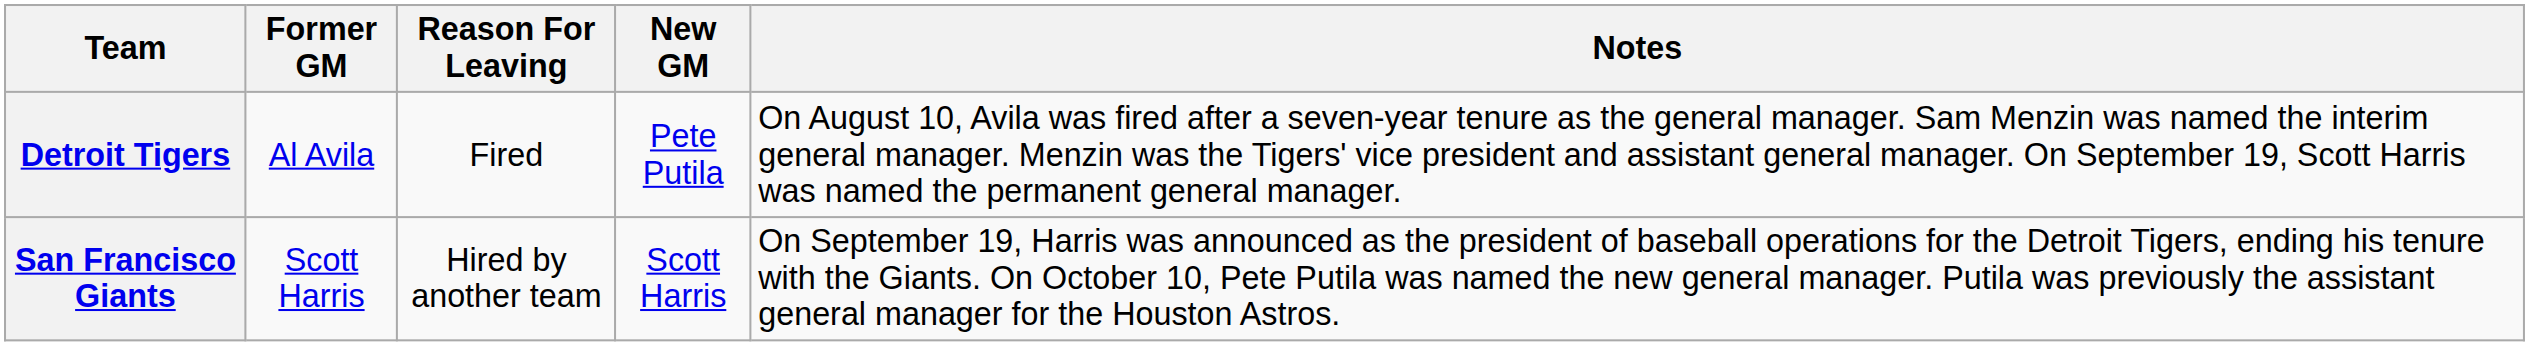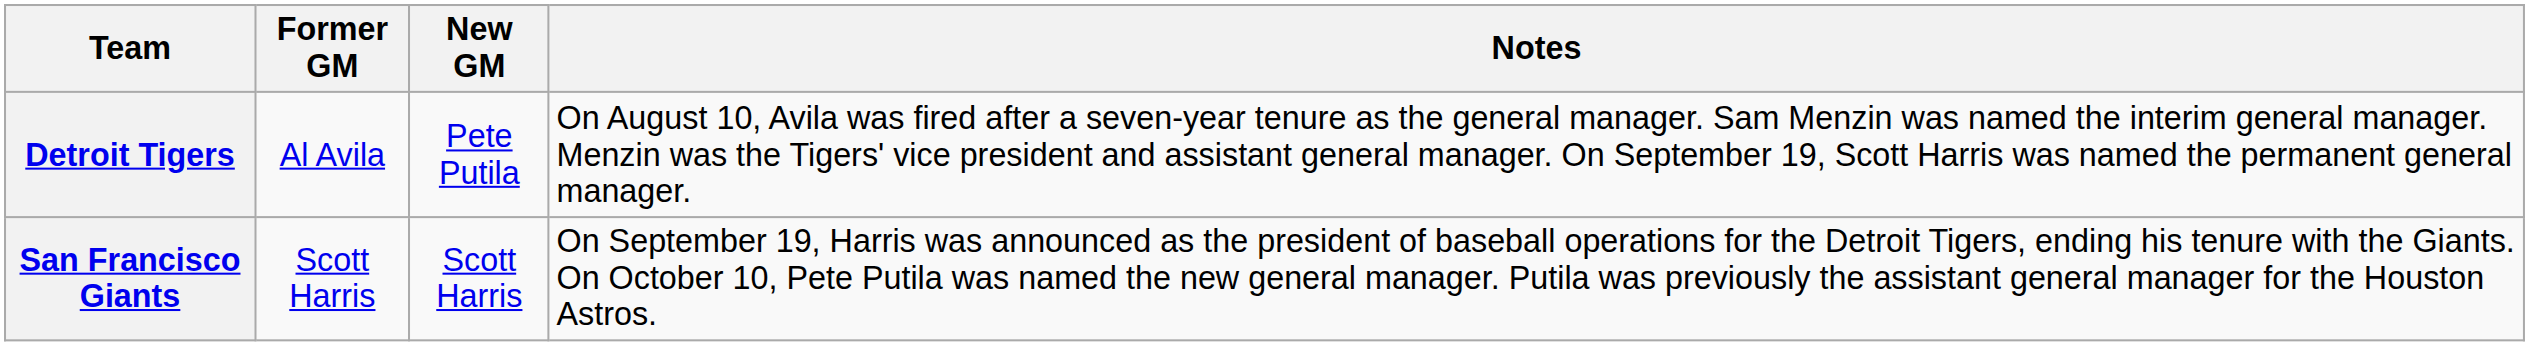- column: Reason For Leaving | Fired | Hired by another team
